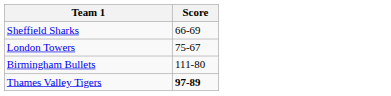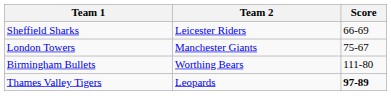+ column: Team 2 | Leicester Riders | Manchester Giants | Worthing Bears | Leopards
